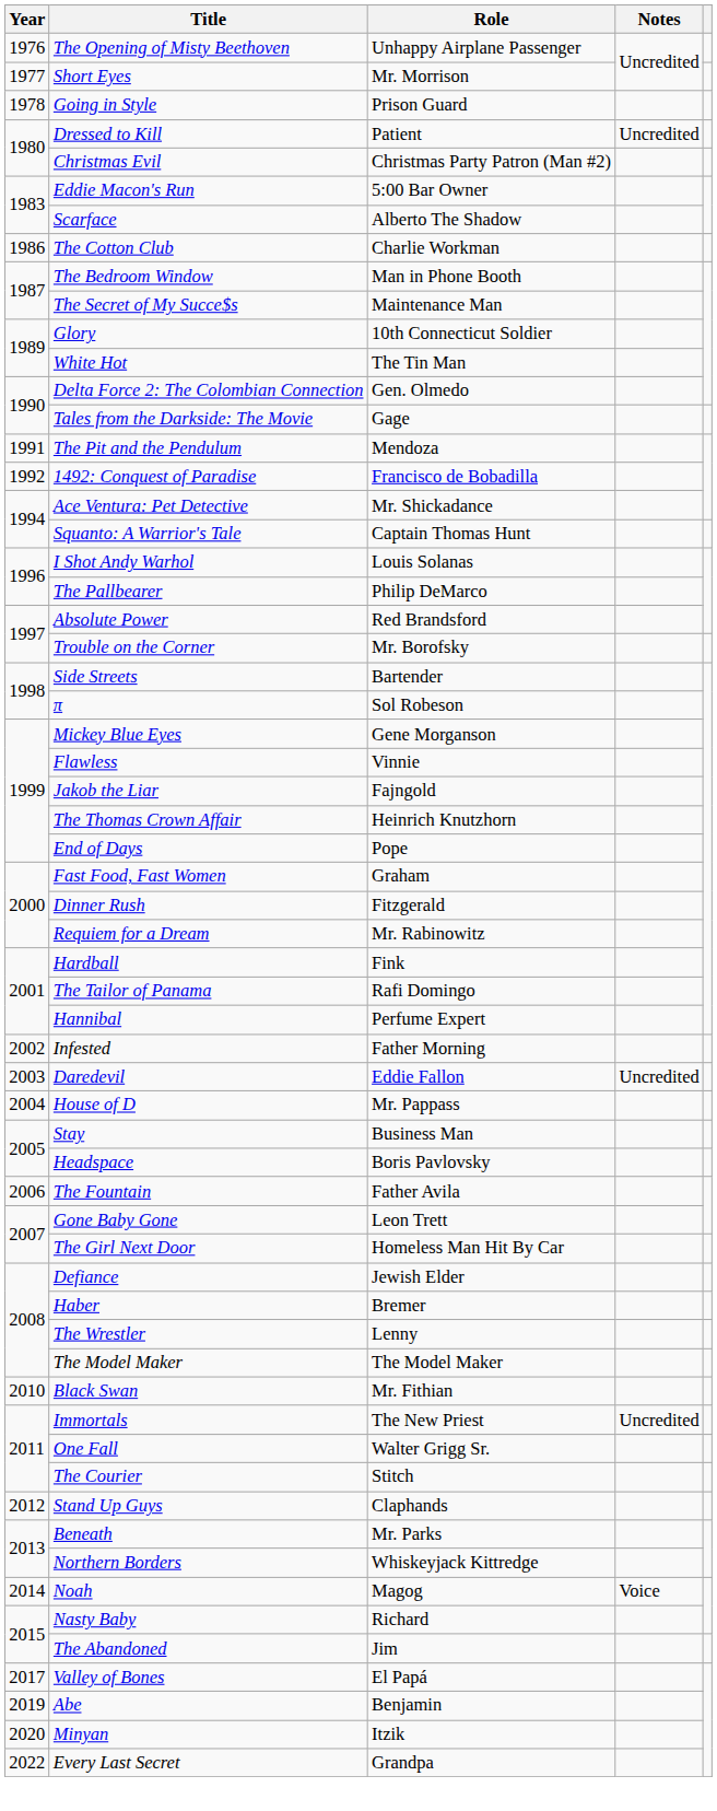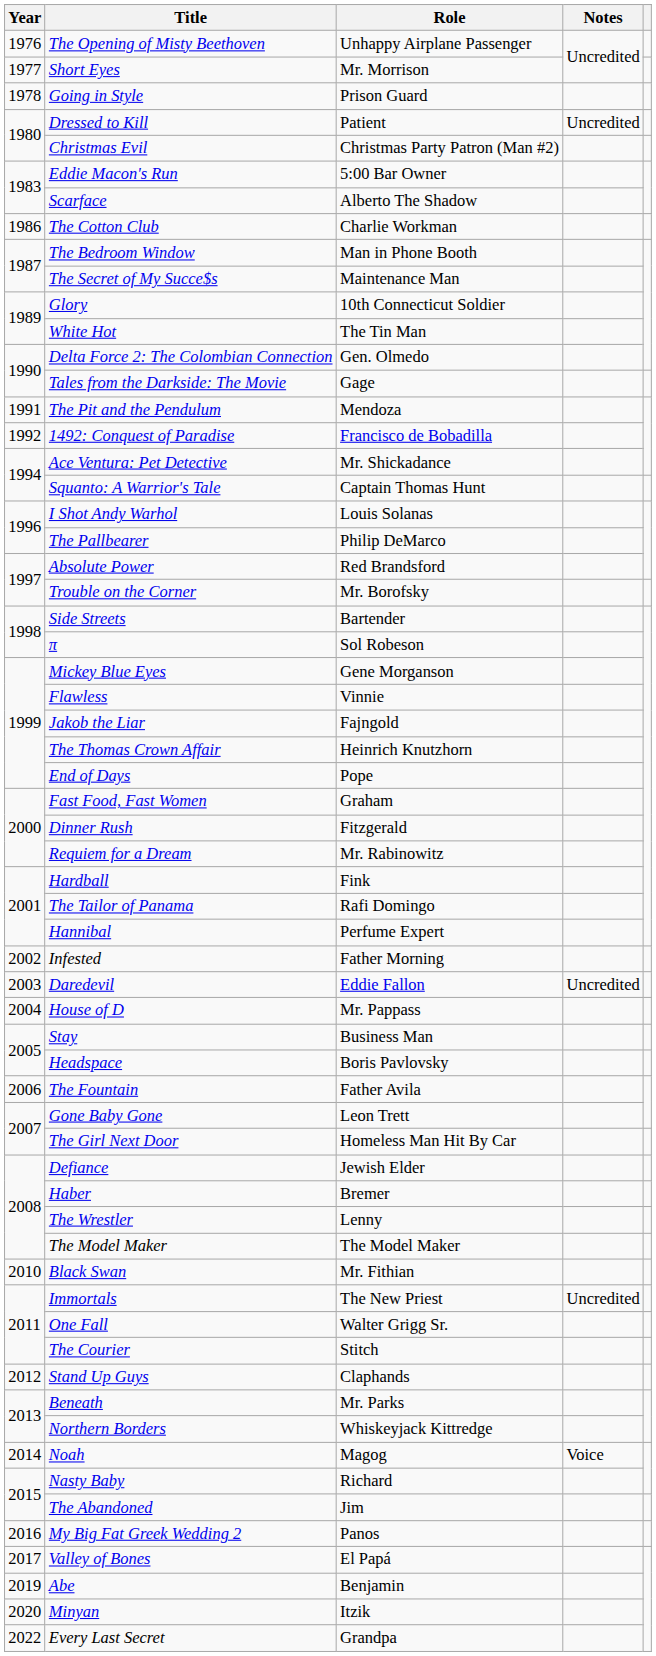+ row: 2016 | My Big Fat Greek Wedding 2 | Panos
